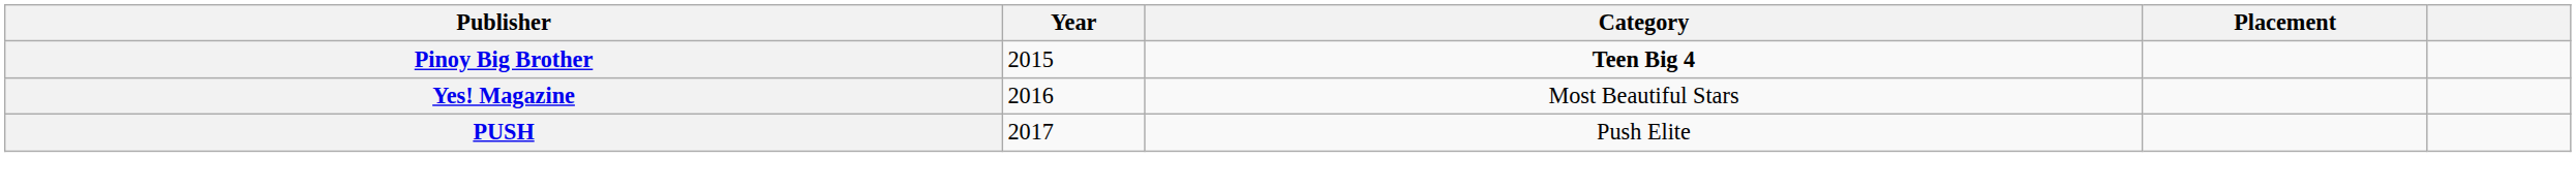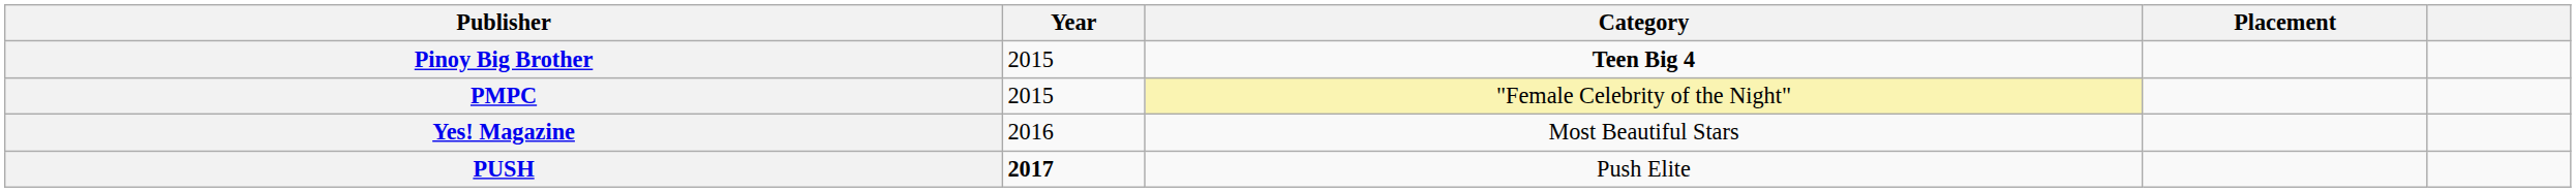+ row: PMPC | 2015 | "Female Celebrity of the Night"
PUSH | Year: normal -> bold
